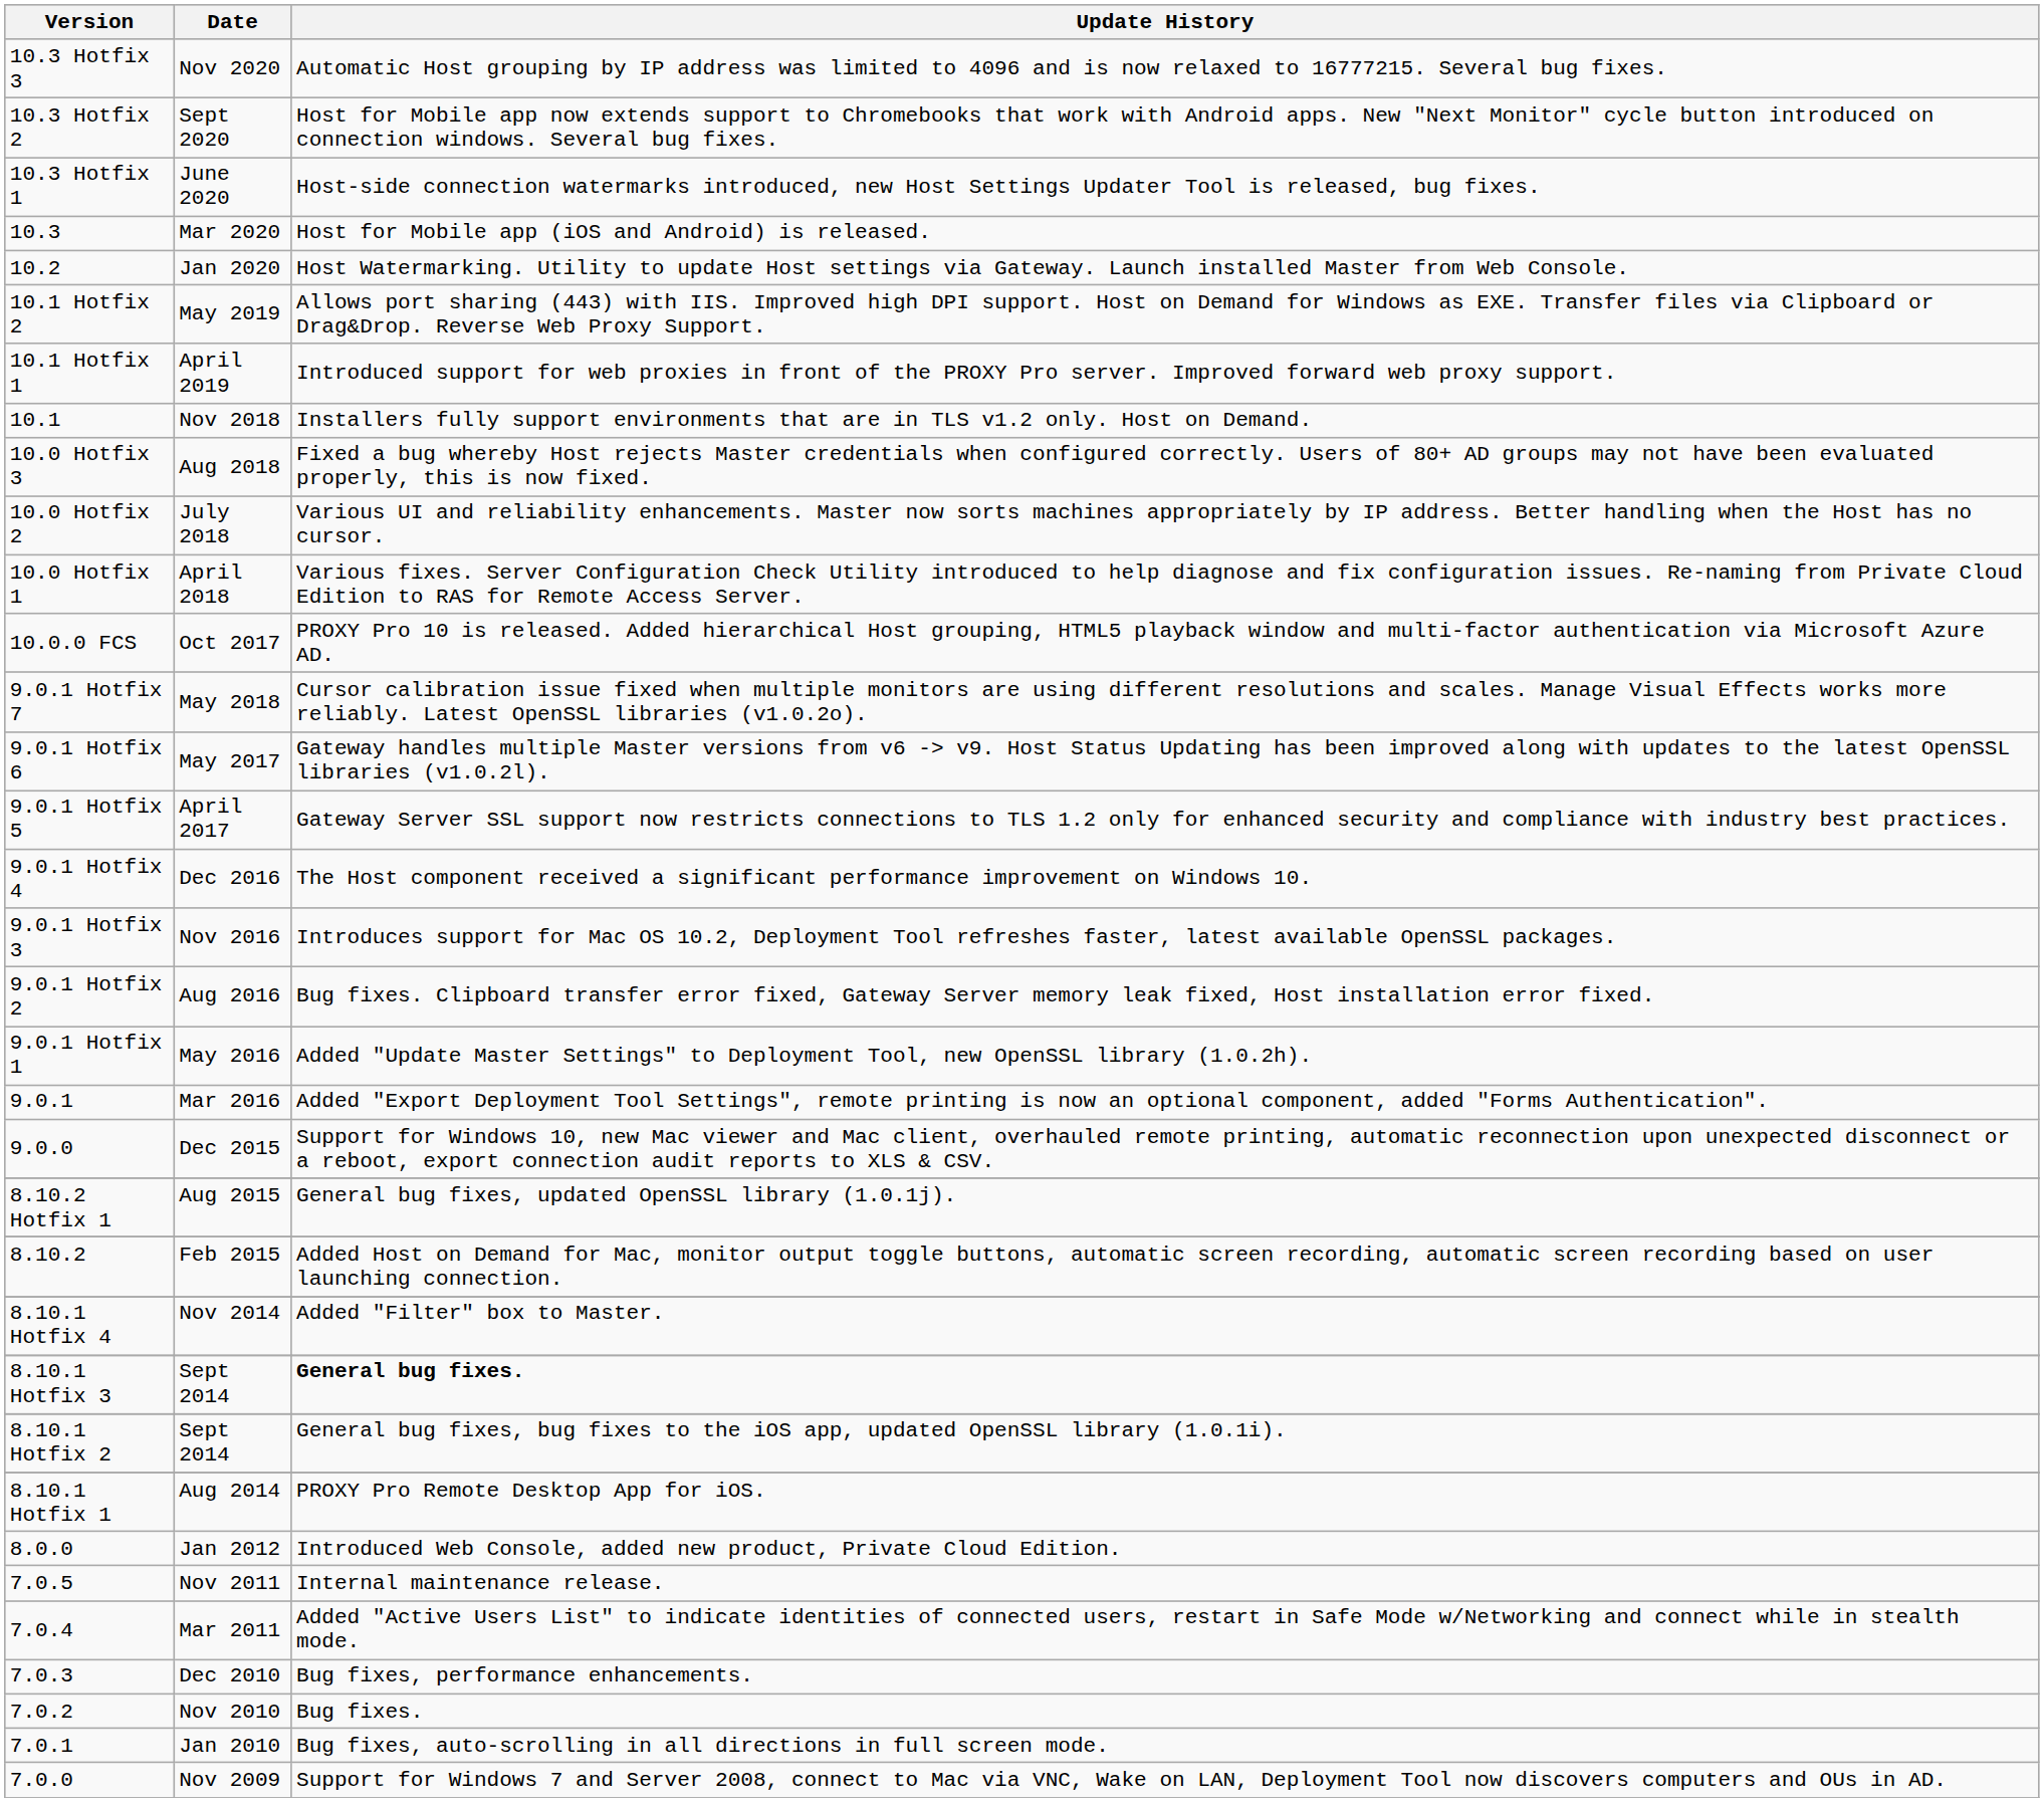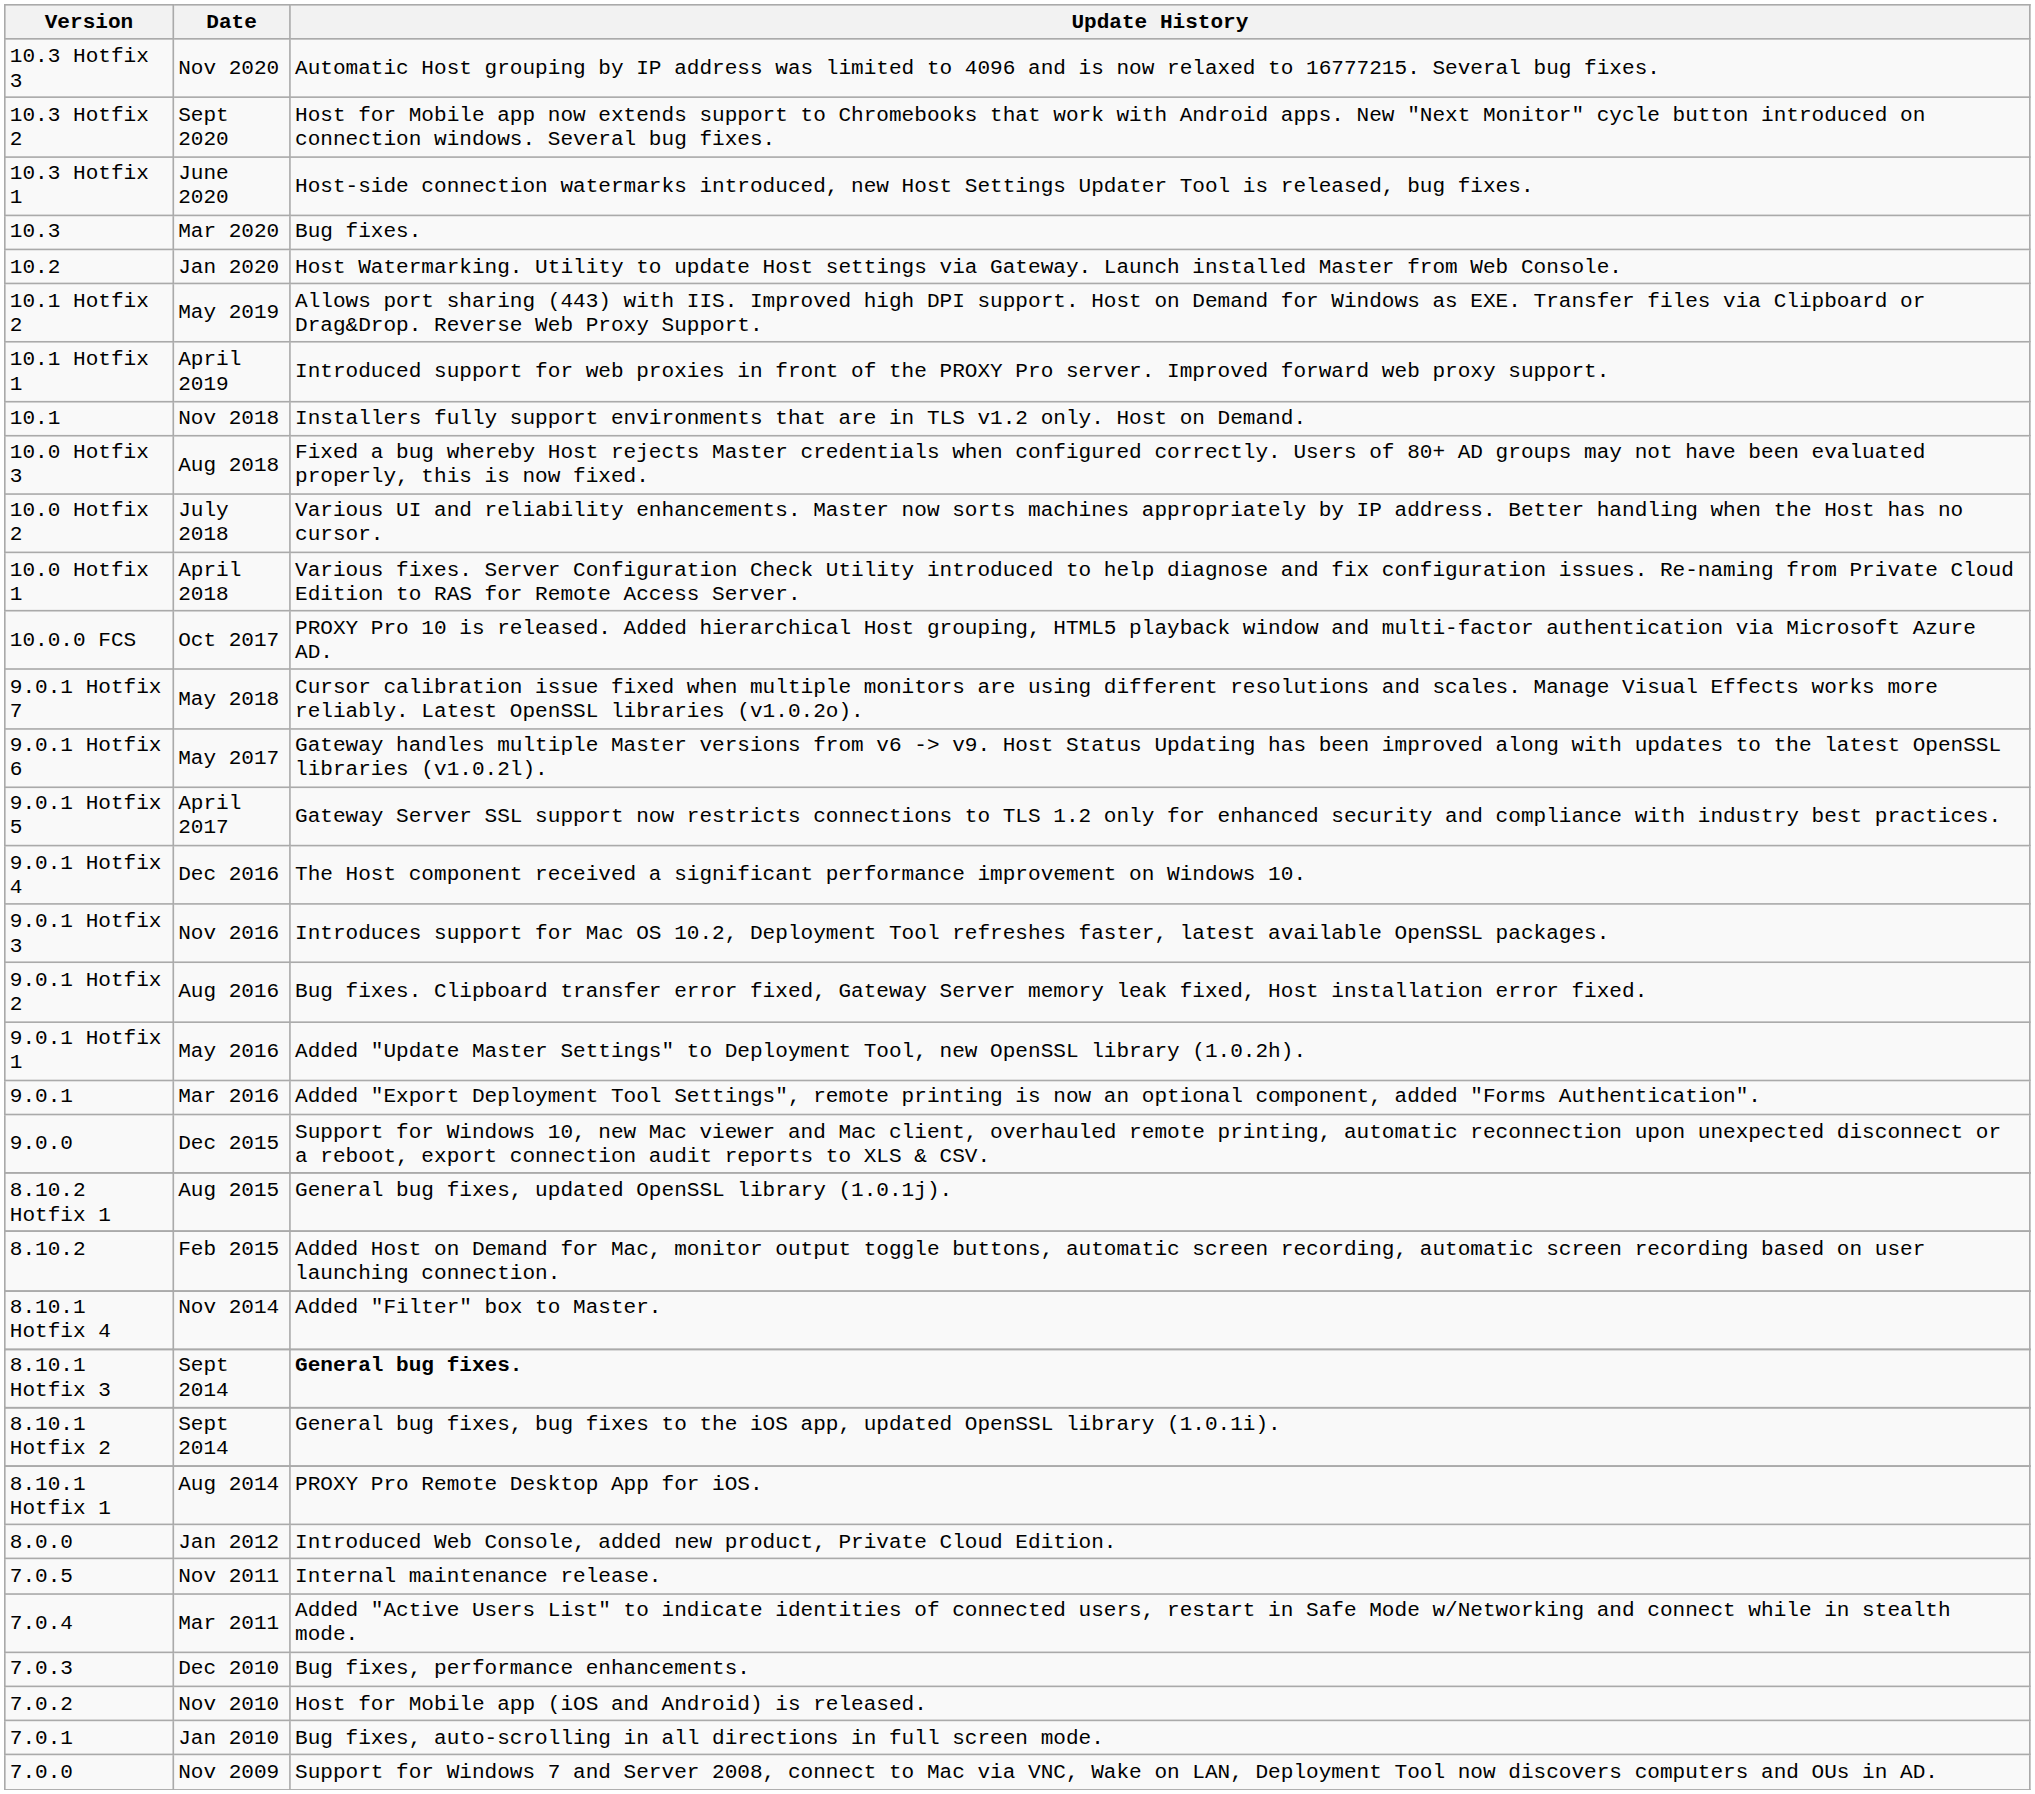10.3 | Update History: Host for Mobile app (iOS and Android) is released. -> Bug fixes.
7.0.2 | Update History: Bug fixes. -> Host for Mobile app (iOS and Android) is released.
